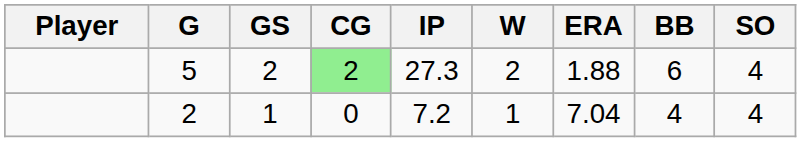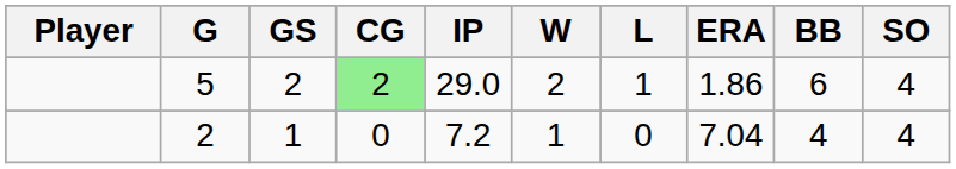+ column: L | 1 | 0
5 | IP: 27.3 -> 29.0
5 | ERA: 1.88 -> 1.86
